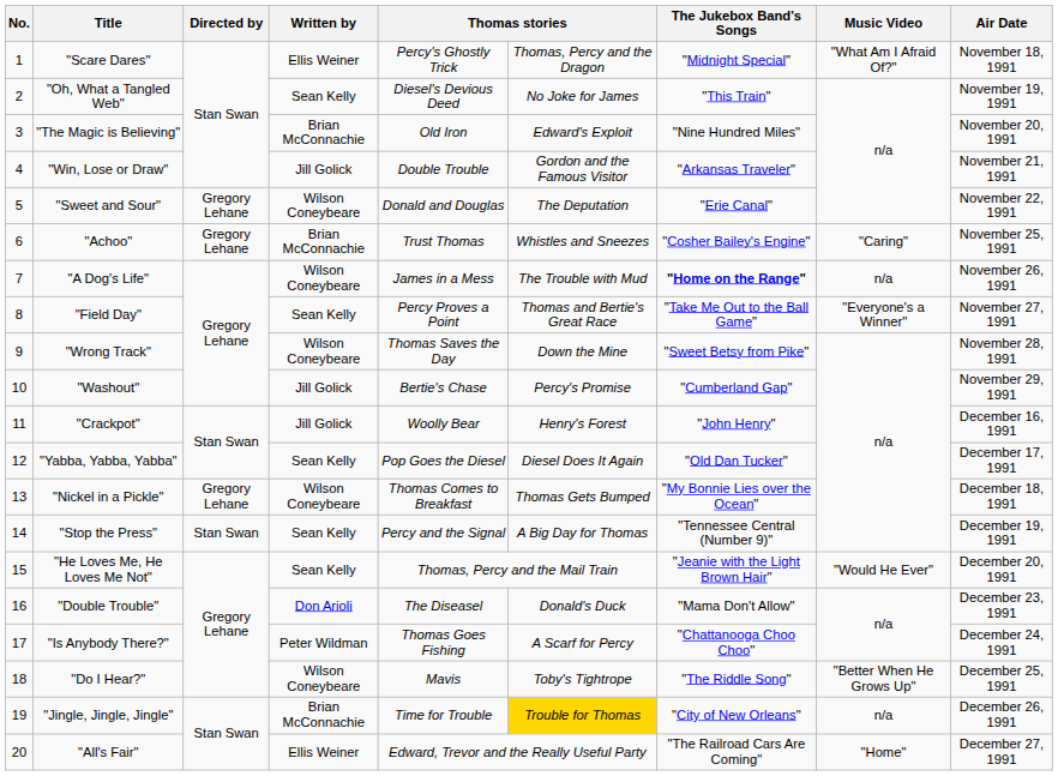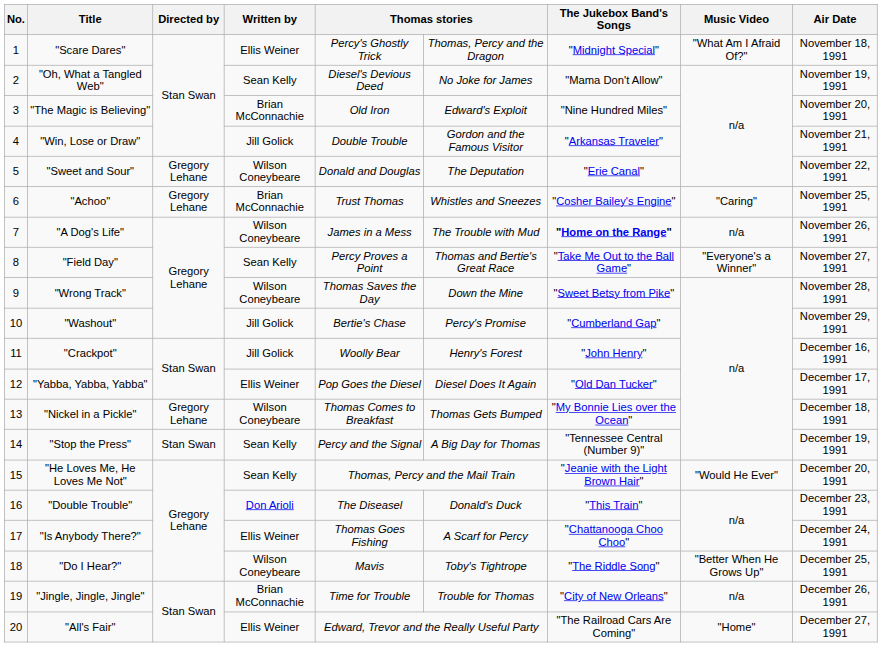"Oh, What a Tangled Web" | The Jukebox Band's Songs: "This Train" -> "Mama Don't Allow"
"Yabba, Yabba, Yabba" | Written by: Sean Kelly -> Ellis Weiner
"Double Trouble" | The Jukebox Band's Songs: "Mama Don't Allow" -> "This Train"
"Is Anybody There?" | Written by: Peter Wildman -> Ellis Weiner
"Jingle, Jingle, Jingle" | column 6: gold background -> no background
